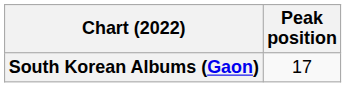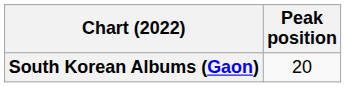South Korean Albums (Gaon) | Peak position: 17 -> 20
